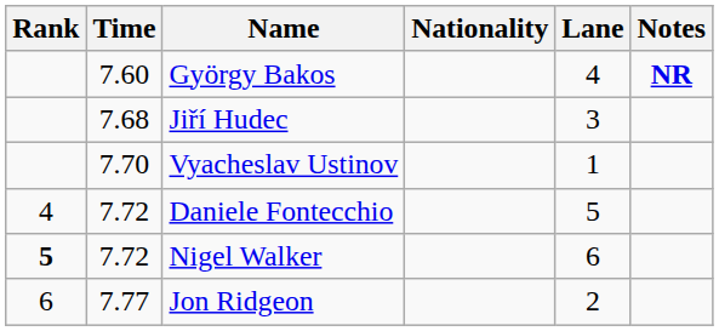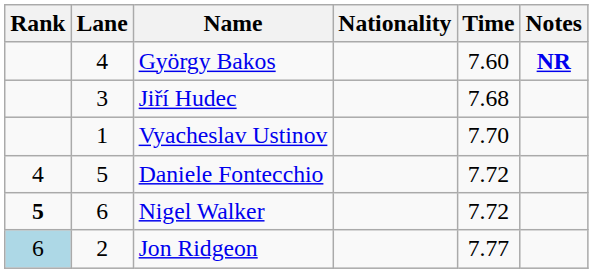columns swapped: Lane <-> Time
Jon Ridgeon | Rank: no background -> lightblue background
